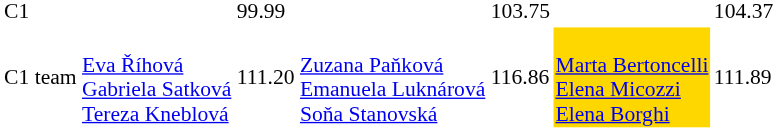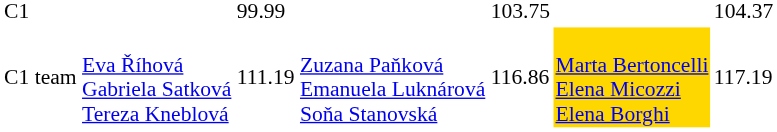C1 team | column 3: 111.20 -> 111.19
C1 team | column 7: 111.89 -> 117.19
